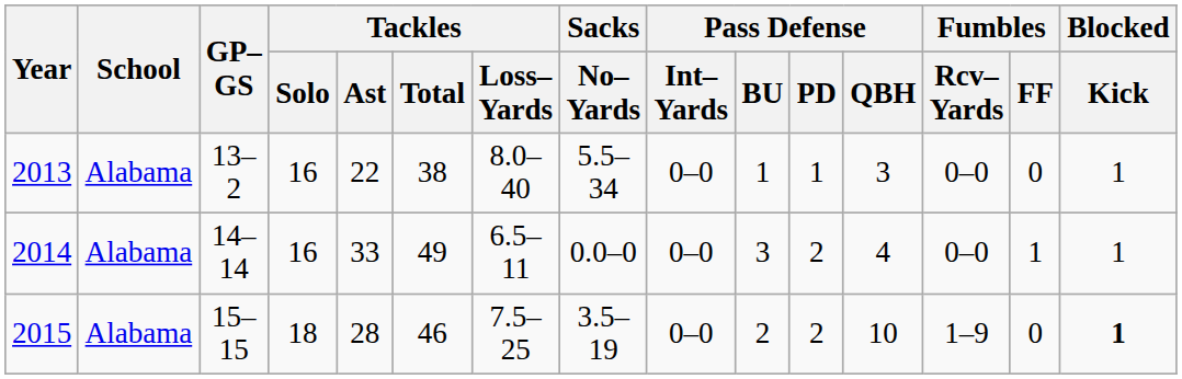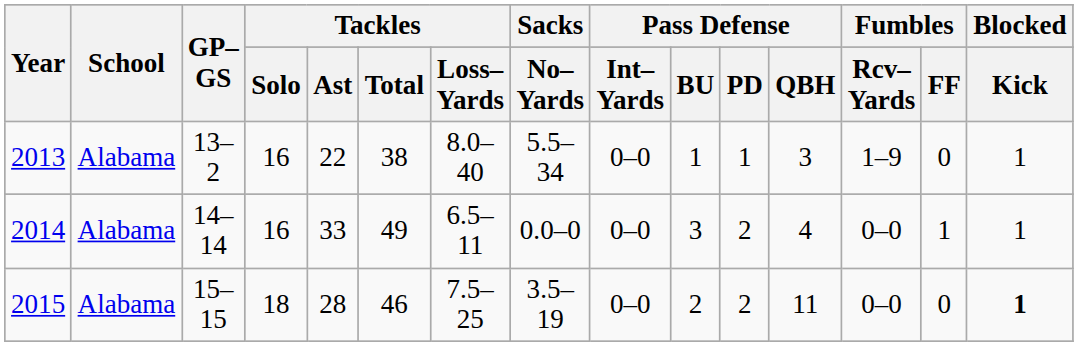2013 | Fumbles / Rcv–Yards: 0–0 -> 1–9
2015 | Pass Defense / QBH: 10 -> 11
2015 | Fumbles / Rcv–Yards: 1–9 -> 0–0
